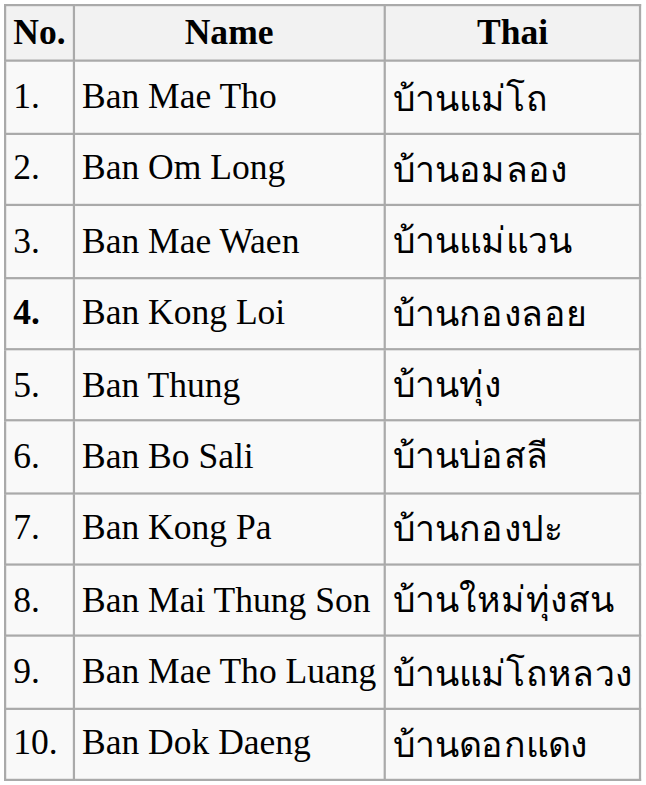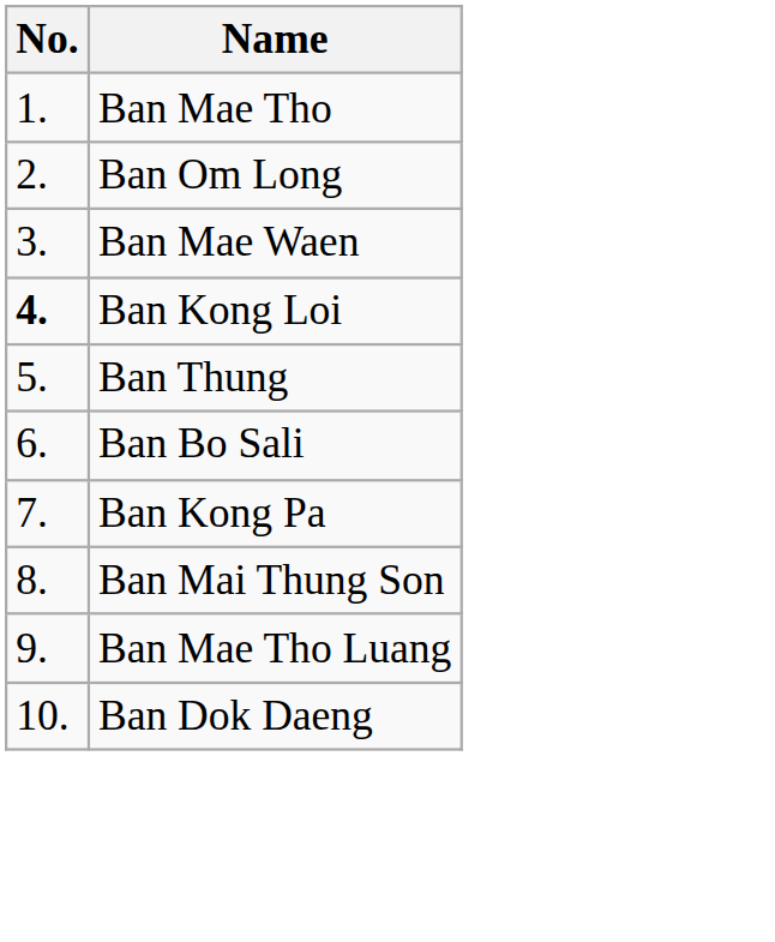- column: Thai | บ้านแม่โถ | บ้านอมลอง | บ้านแม่แวน | บ้านกองลอย | บ้านทุ่ง | บ้านบ่อสลี | บ้านกองปะ | บ้านใหม่ทุ่งสน | บ้านแม่โถหลวง | บ้านดอกแดง
